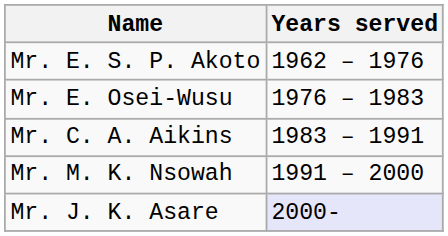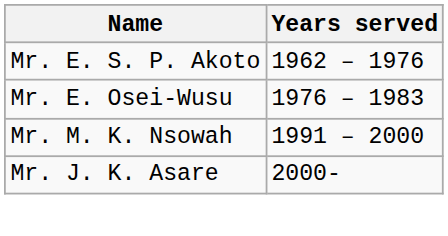- row: Mr. C. A. Aikins | 1983 – 1991
Mr. J. K. Asare | Years served: lavender background -> no background
